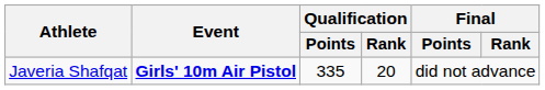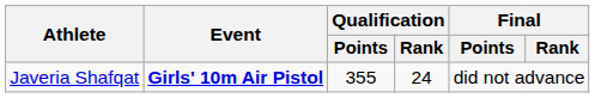Javeria Shafqat | Qualification / Points: 335 -> 355
Javeria Shafqat | Qualification / Rank: 20 -> 24
